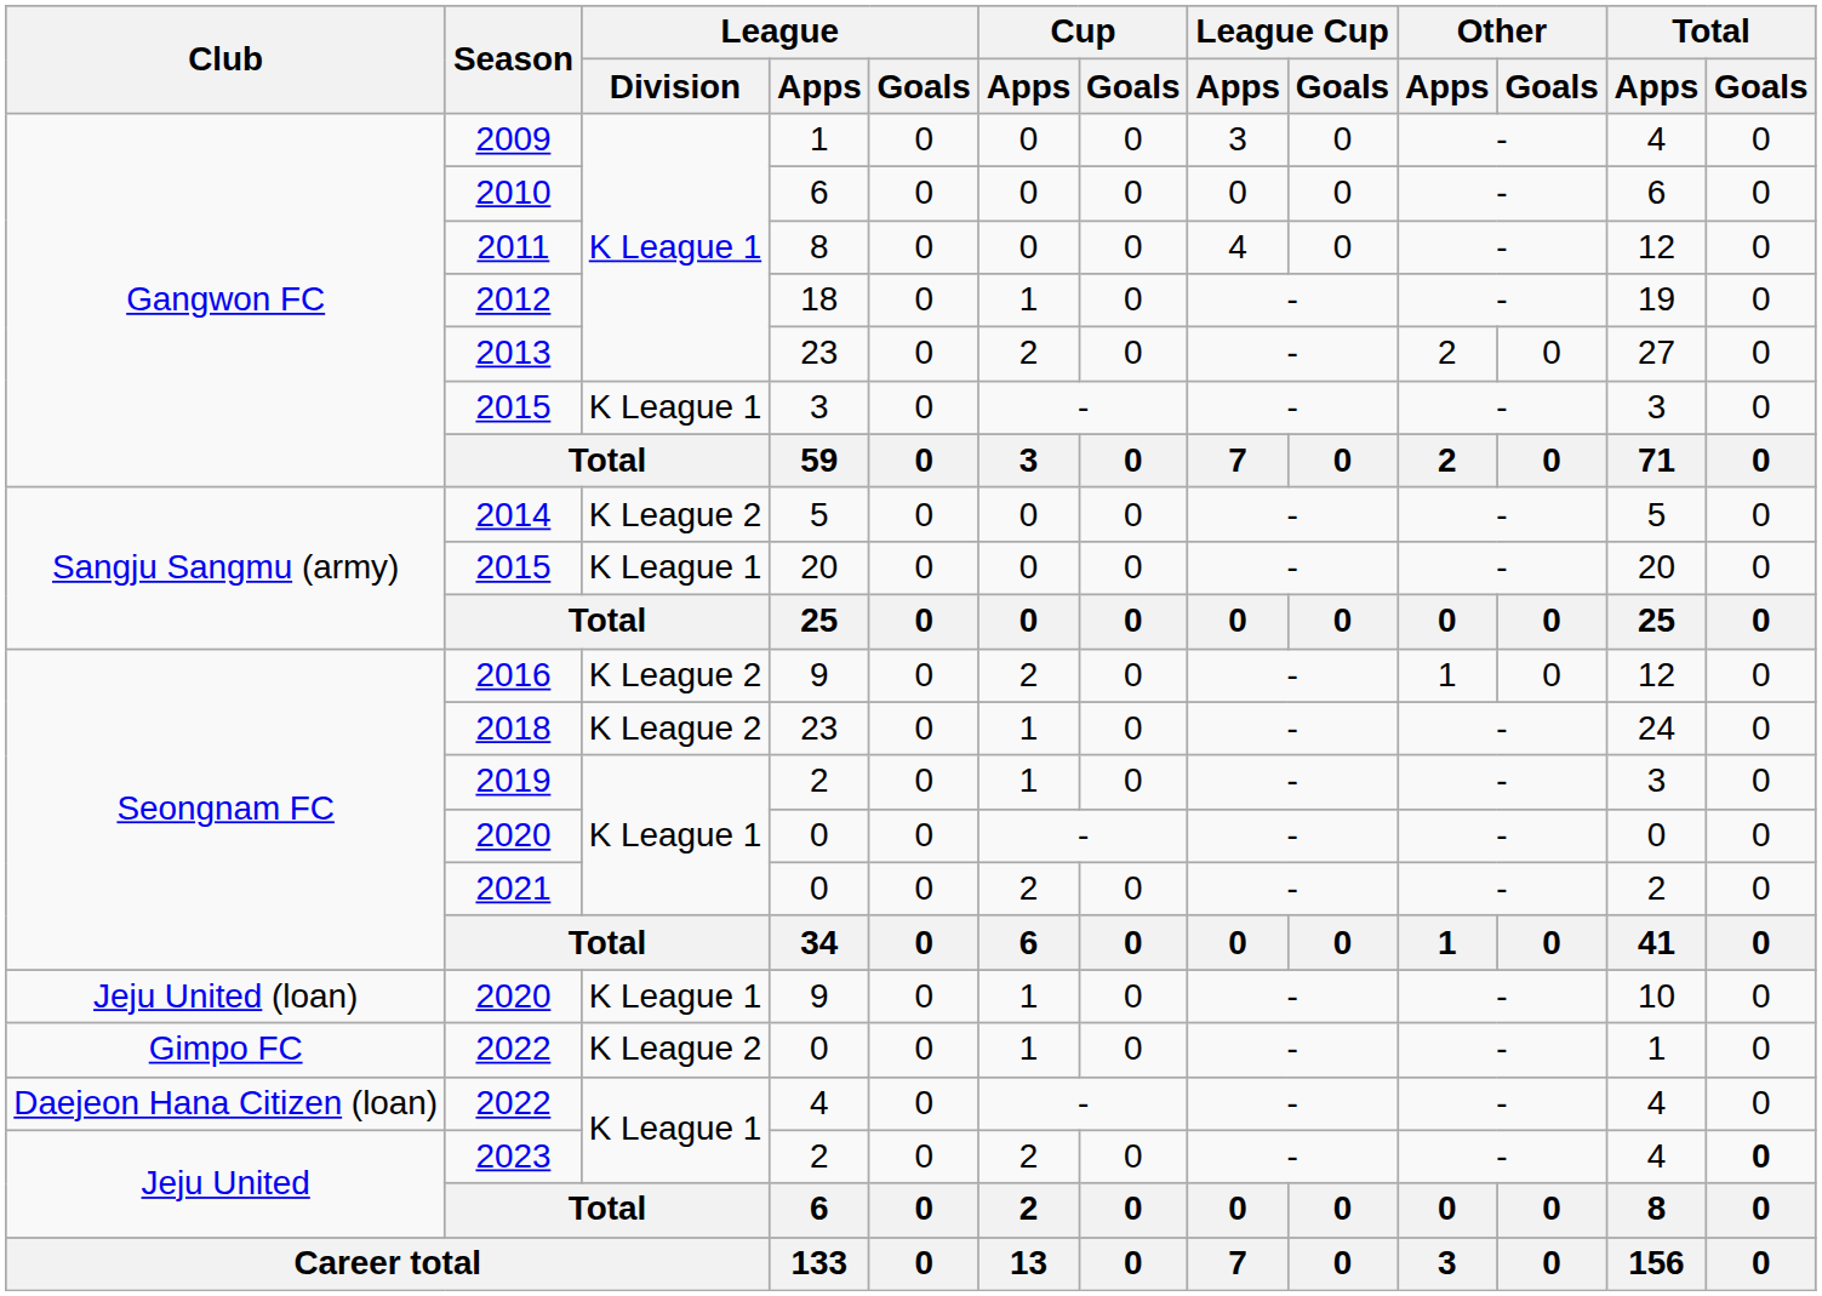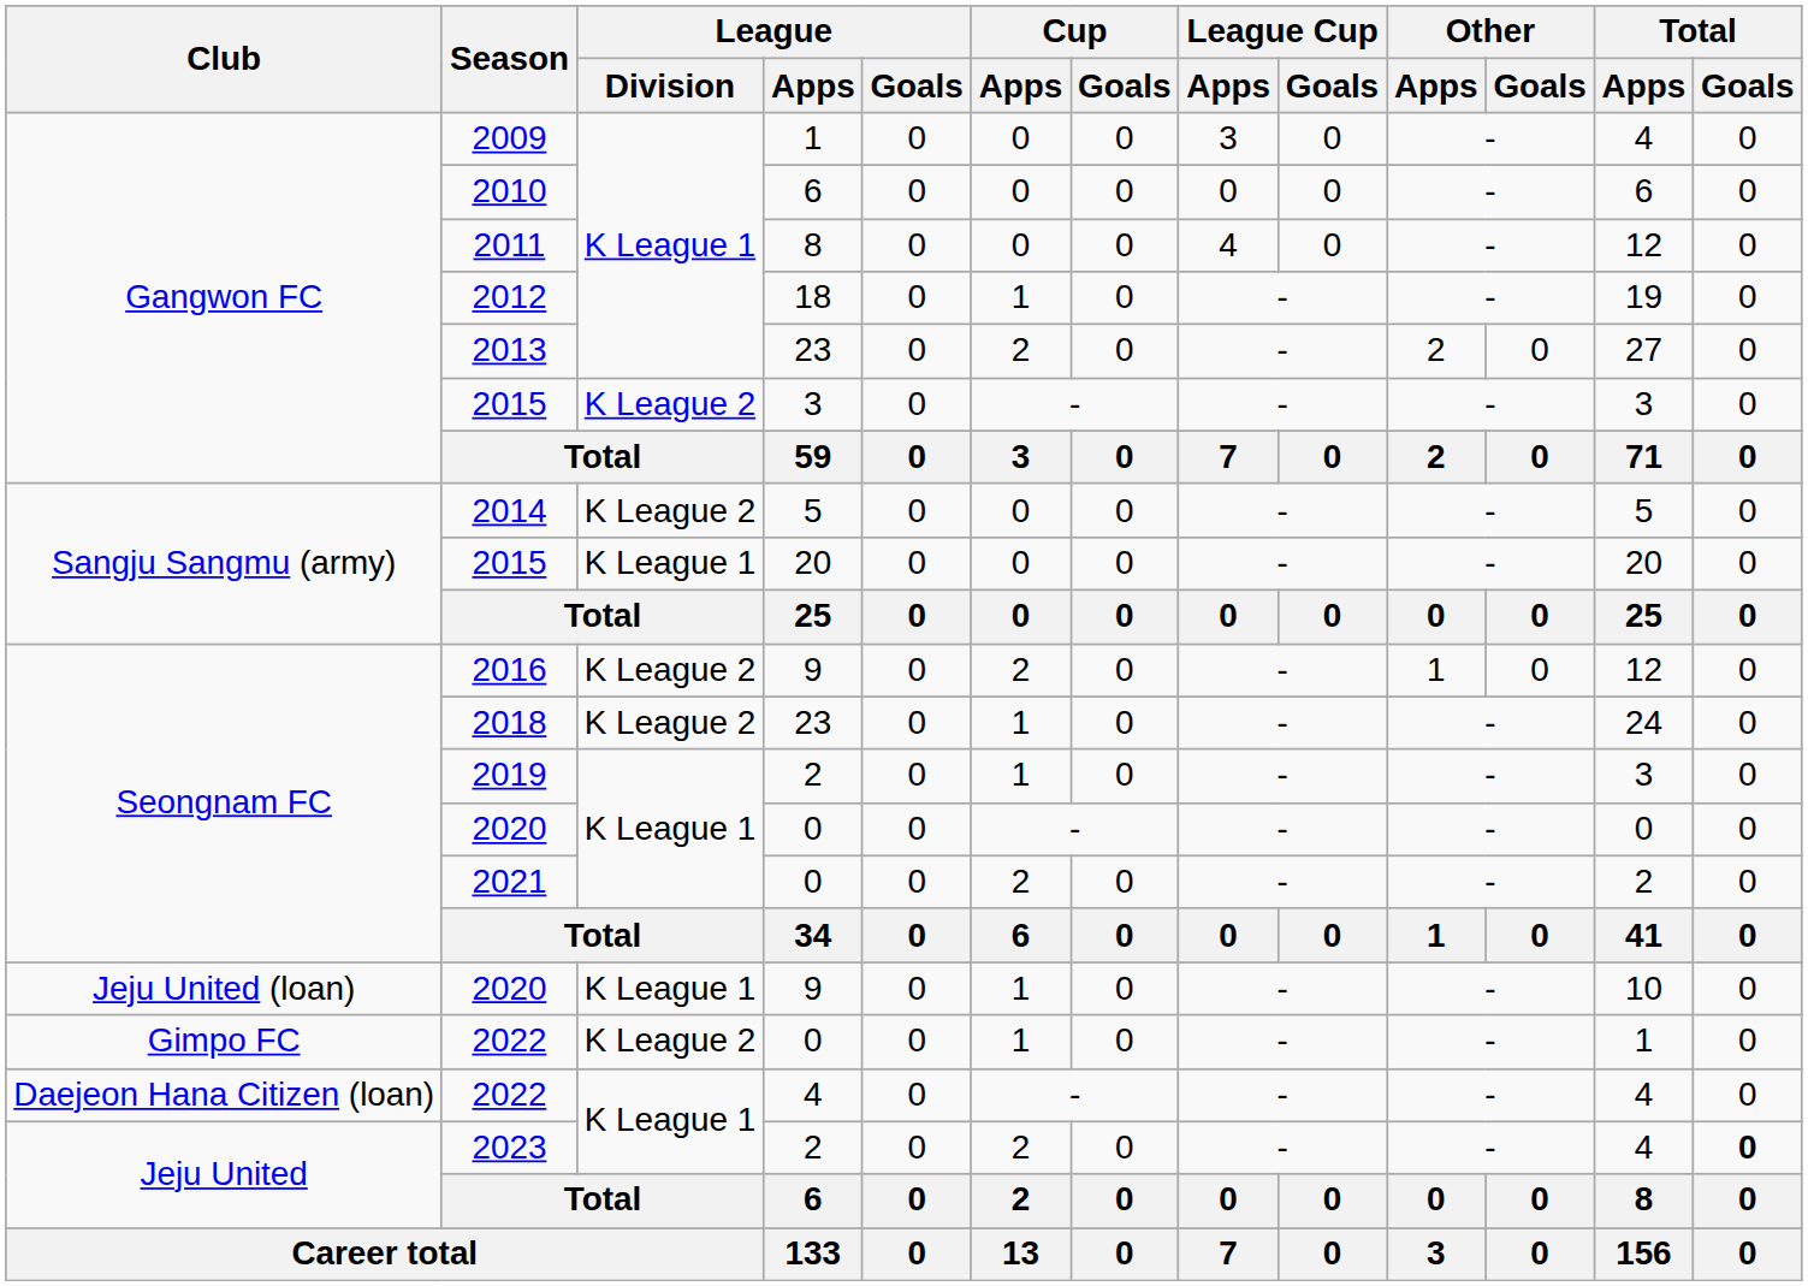2015 / 3 | League / Division: K League 1 -> K League 2
